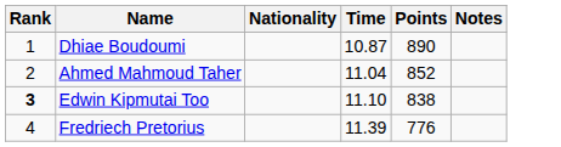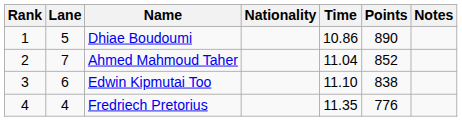+ column: Lane | 5 | 7 | 6 | 4
Dhiae Boudoumi | Time: 10.87 -> 10.86
Edwin Kipmutai Too | Rank: bold -> normal
Fredriech Pretorius | Time: 11.39 -> 11.35
